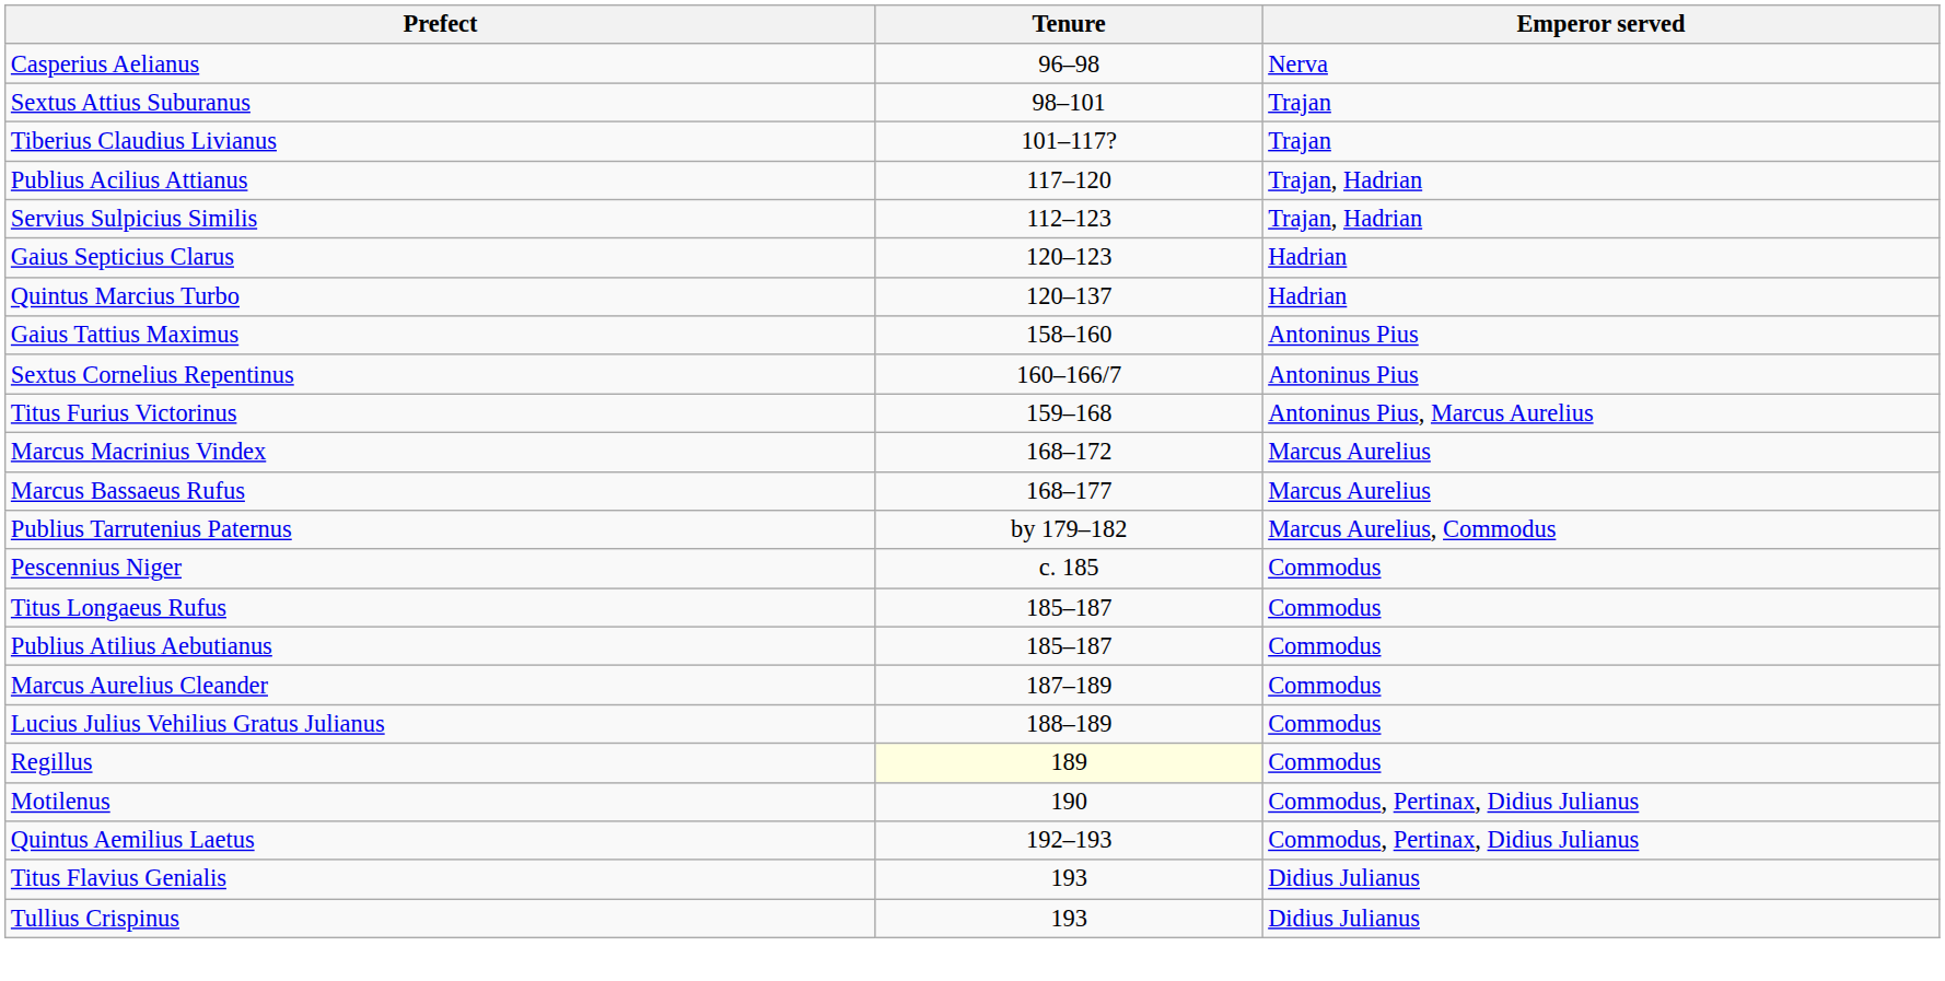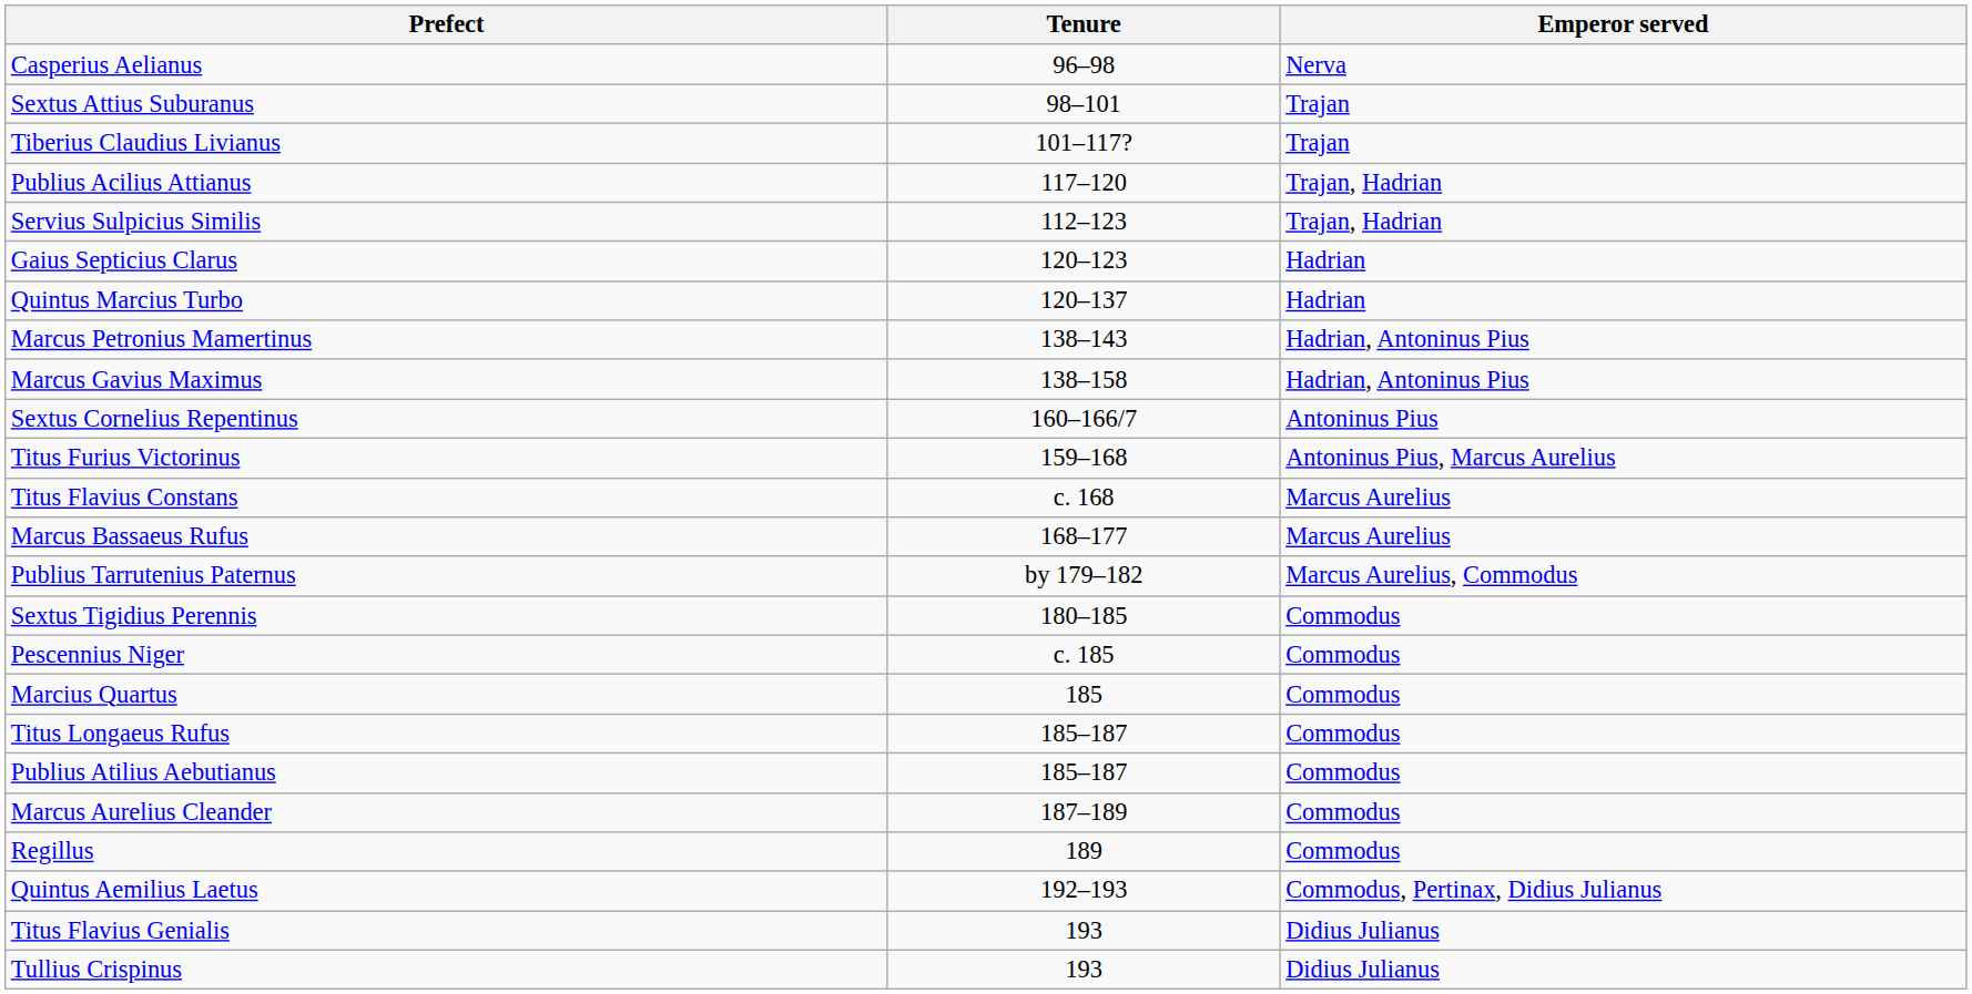+ row: Marcus Petronius Mamertinus | 138–143 | Hadrian, Antoninus Pius
+ row: Marcus Gavius Maximus | 138–158 | Hadrian, Antoninus Pius
- row: Gaius Tattius Maximus | 158–160 | Antoninus Pius
+ row: Titus Flavius Constans | c. 168 | Marcus Aurelius
- row: Marcus Macrinius Vindex | 168–172 | Marcus Aurelius
+ row: Sextus Tigidius Perennis | 180–185 | Commodus
+ row: Marcius Quartus | 185 | Commodus
- row: Lucius Julius Vehilius Gratus Julianus | 188–189 | Commodus
Regillus | Tenure: lightyellow background -> no background
- row: Motilenus | 190 | Commodus, Pertinax, Didius Julianus
